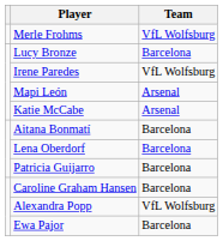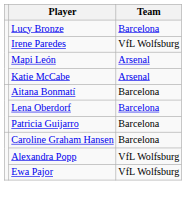- row: Merle Frohms | VfL Wolfsburg
Ewa Pajor | Team: Barcelona -> VfL Wolfsburg
